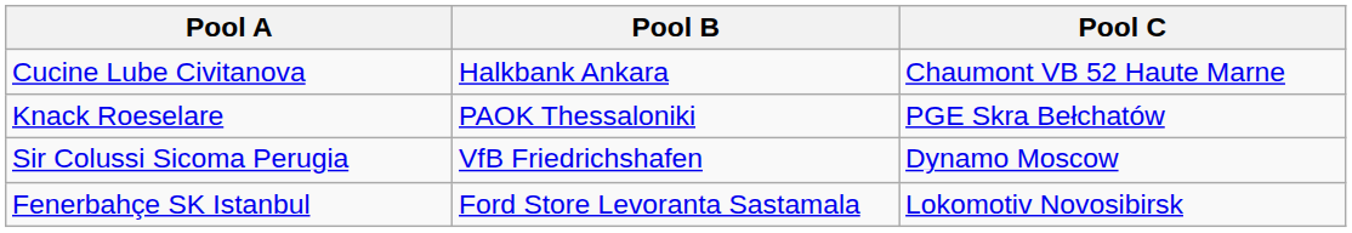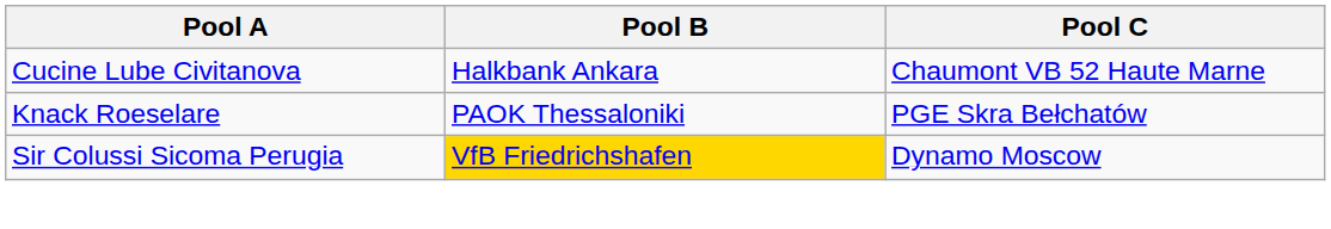Sir Colussi Sicoma Perugia | Pool B: no background -> gold background
- row: Fenerbahçe SK Istanbul | Ford Store Levoranta Sastamala | Lokomotiv Novosibirsk
